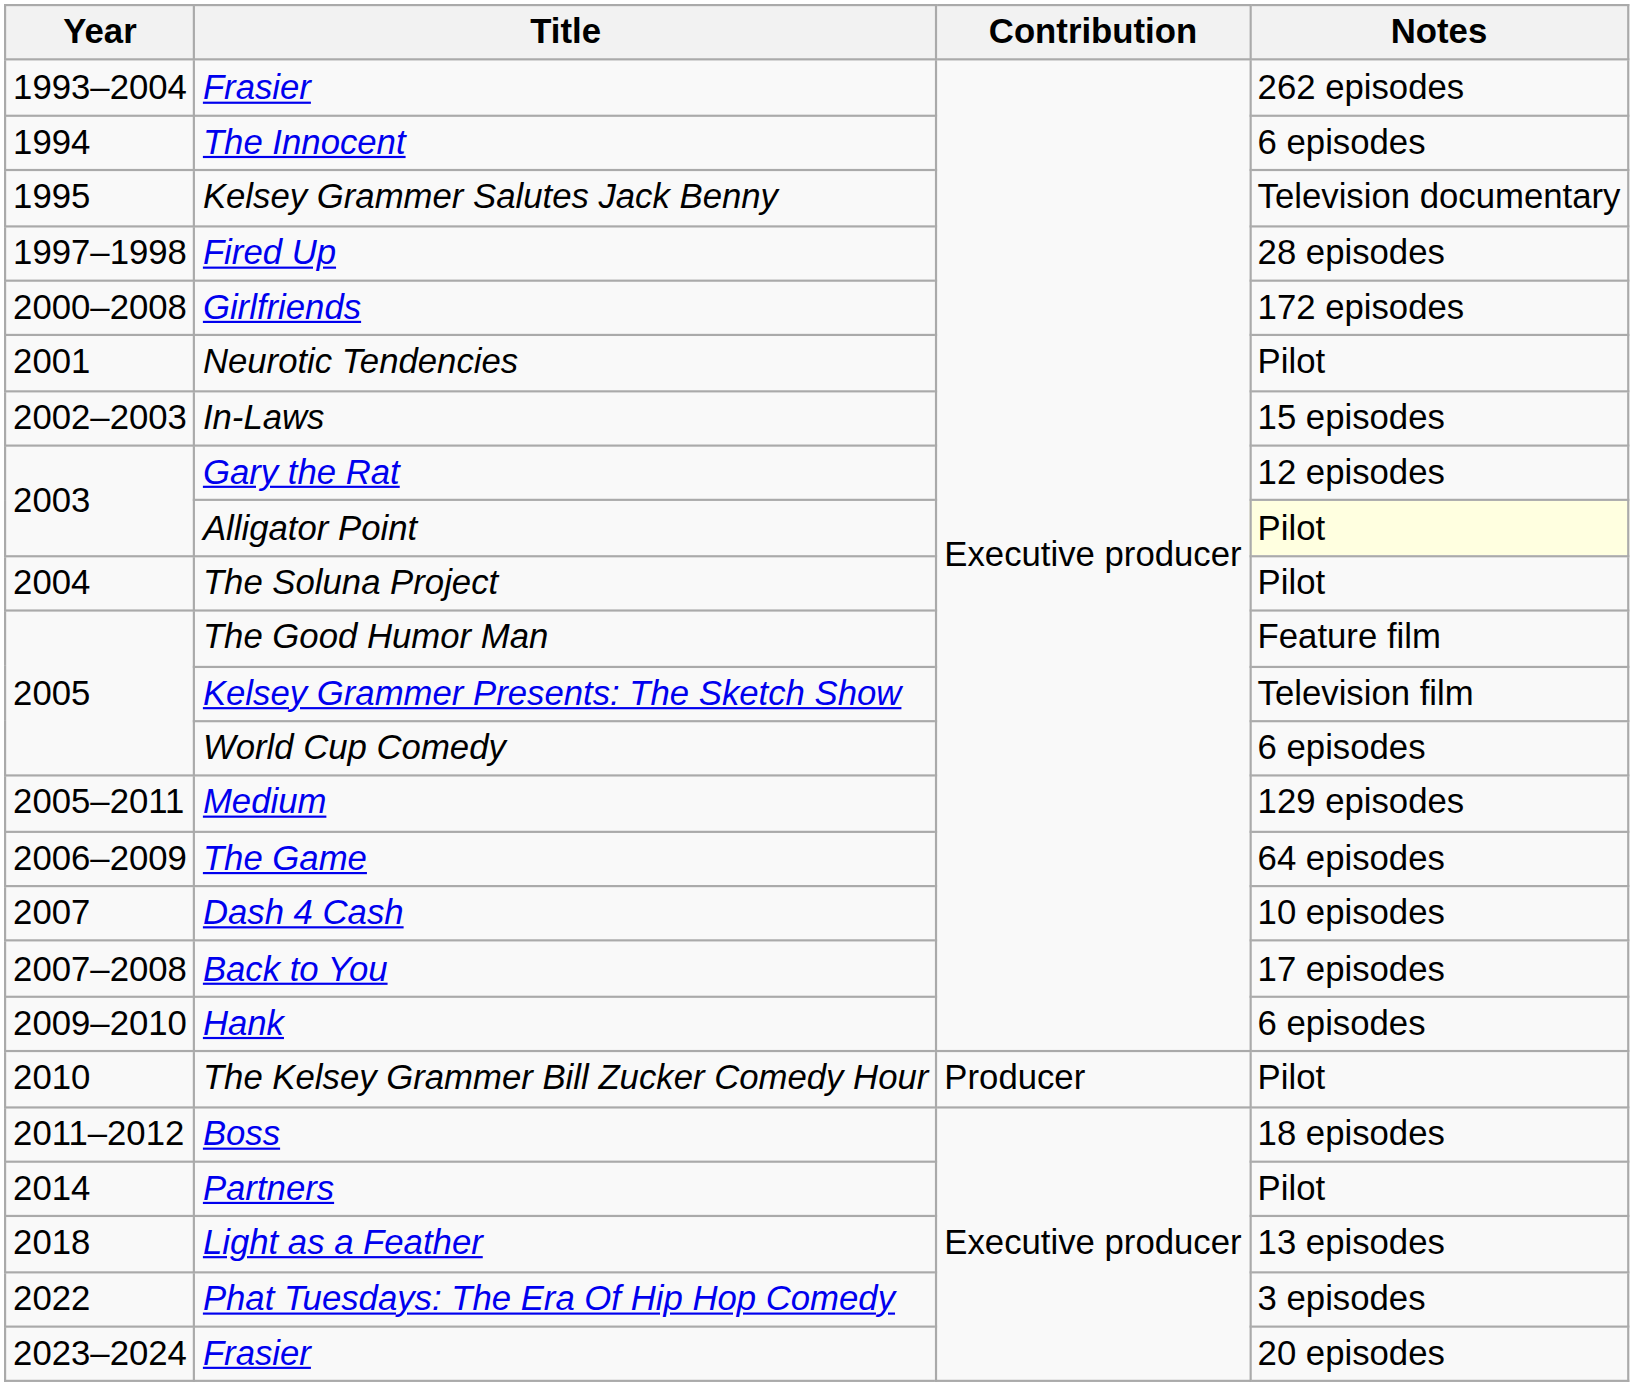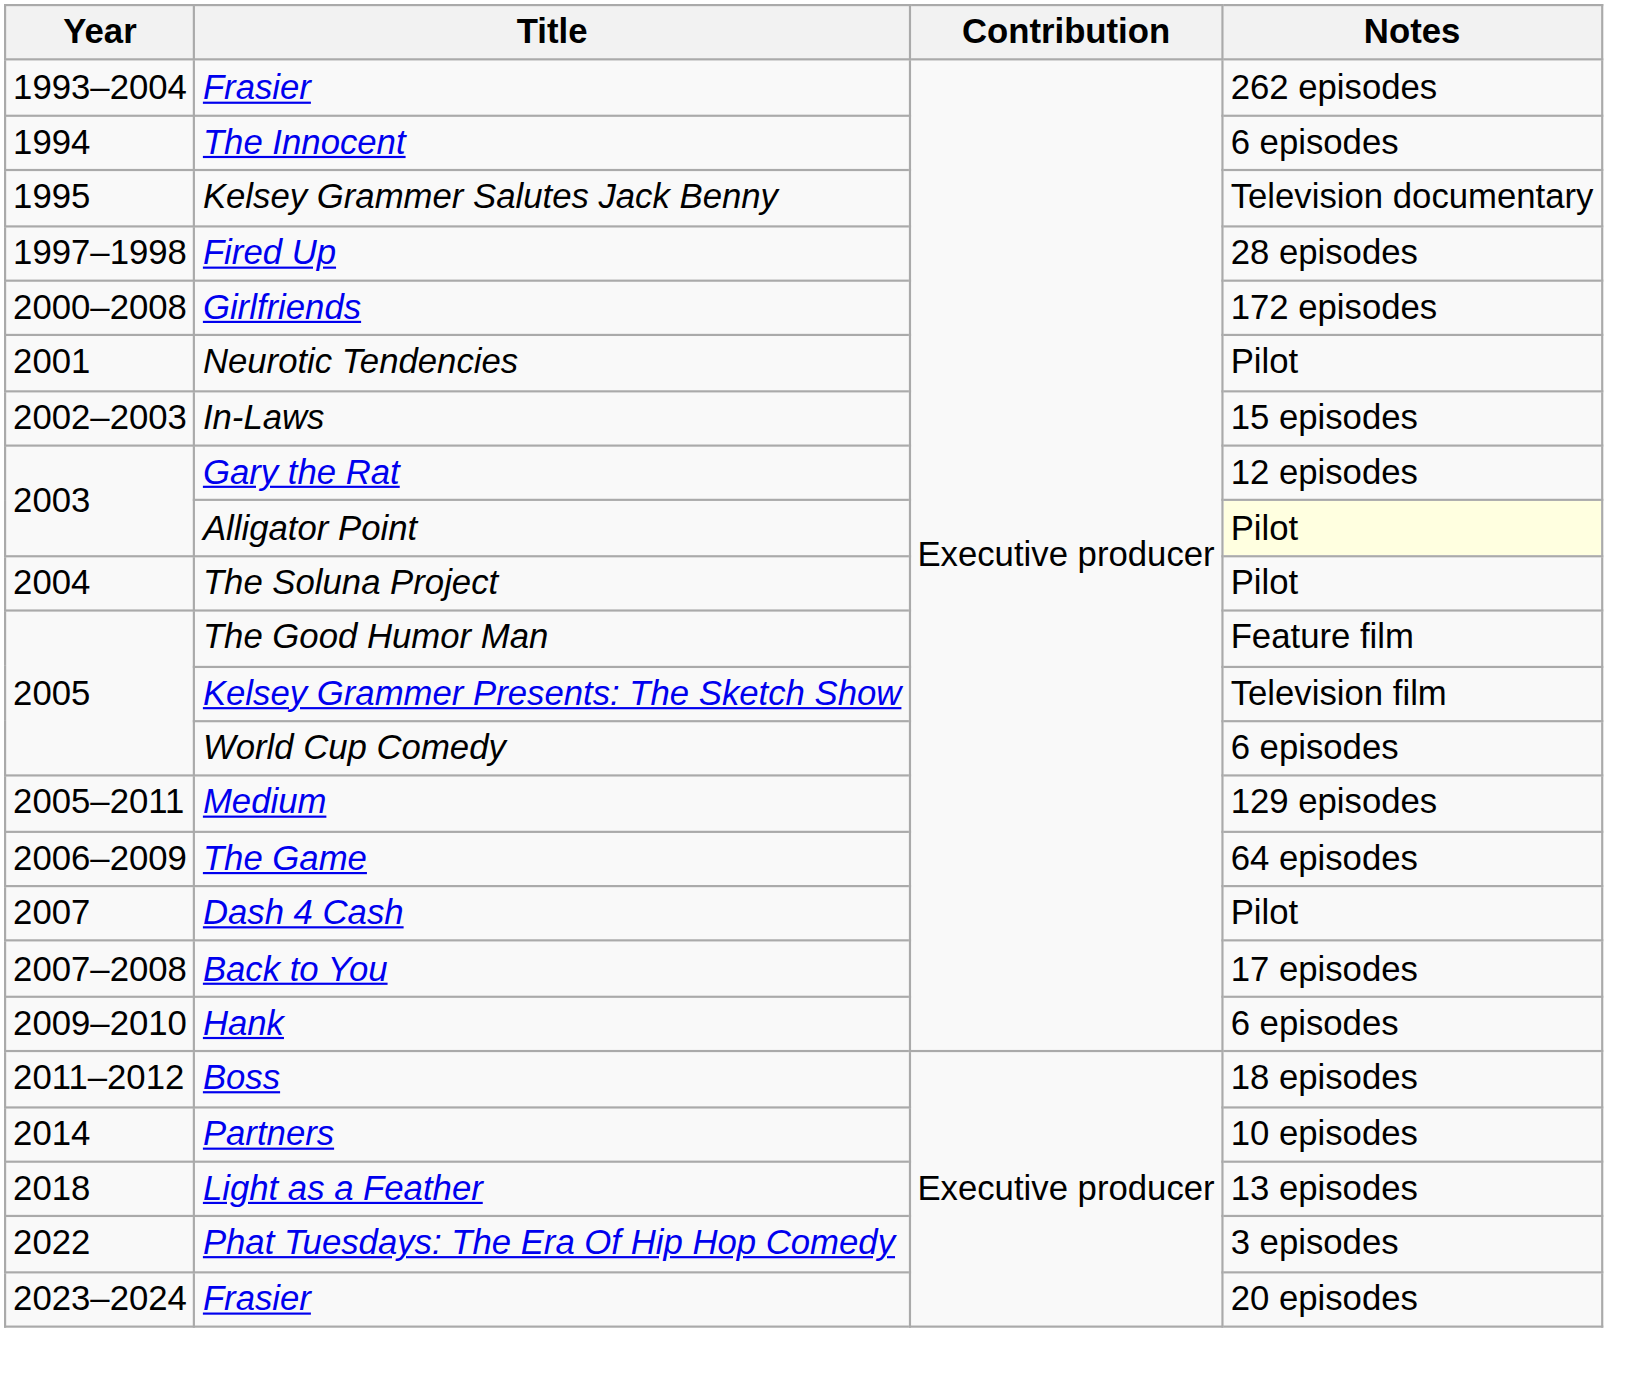Dash 4 Cash | Notes: 10 episodes -> Pilot
- row: 2010 | The Kelsey Grammer Bill Zucker Comedy Hour | Producer | Pilot
Partners | Notes: Pilot -> 10 episodes
